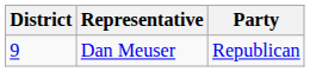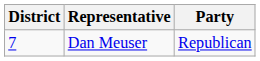Dan Meuser | District: 9 -> 7
